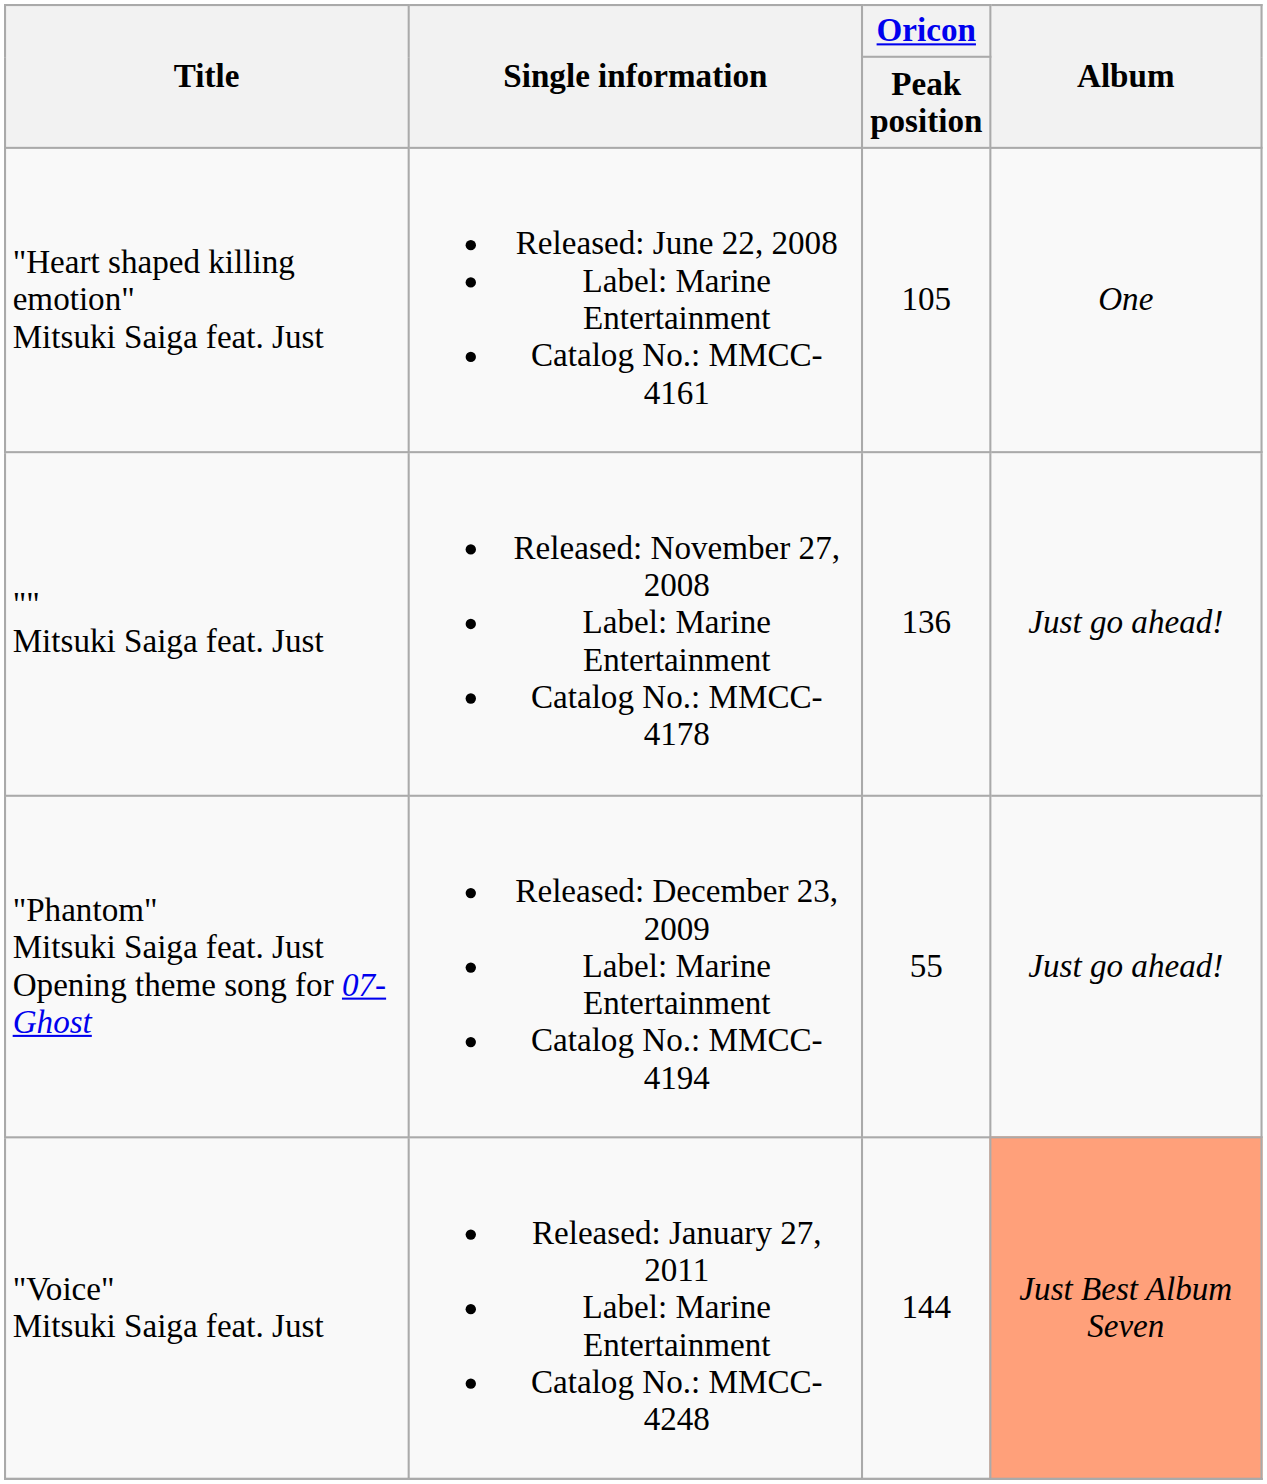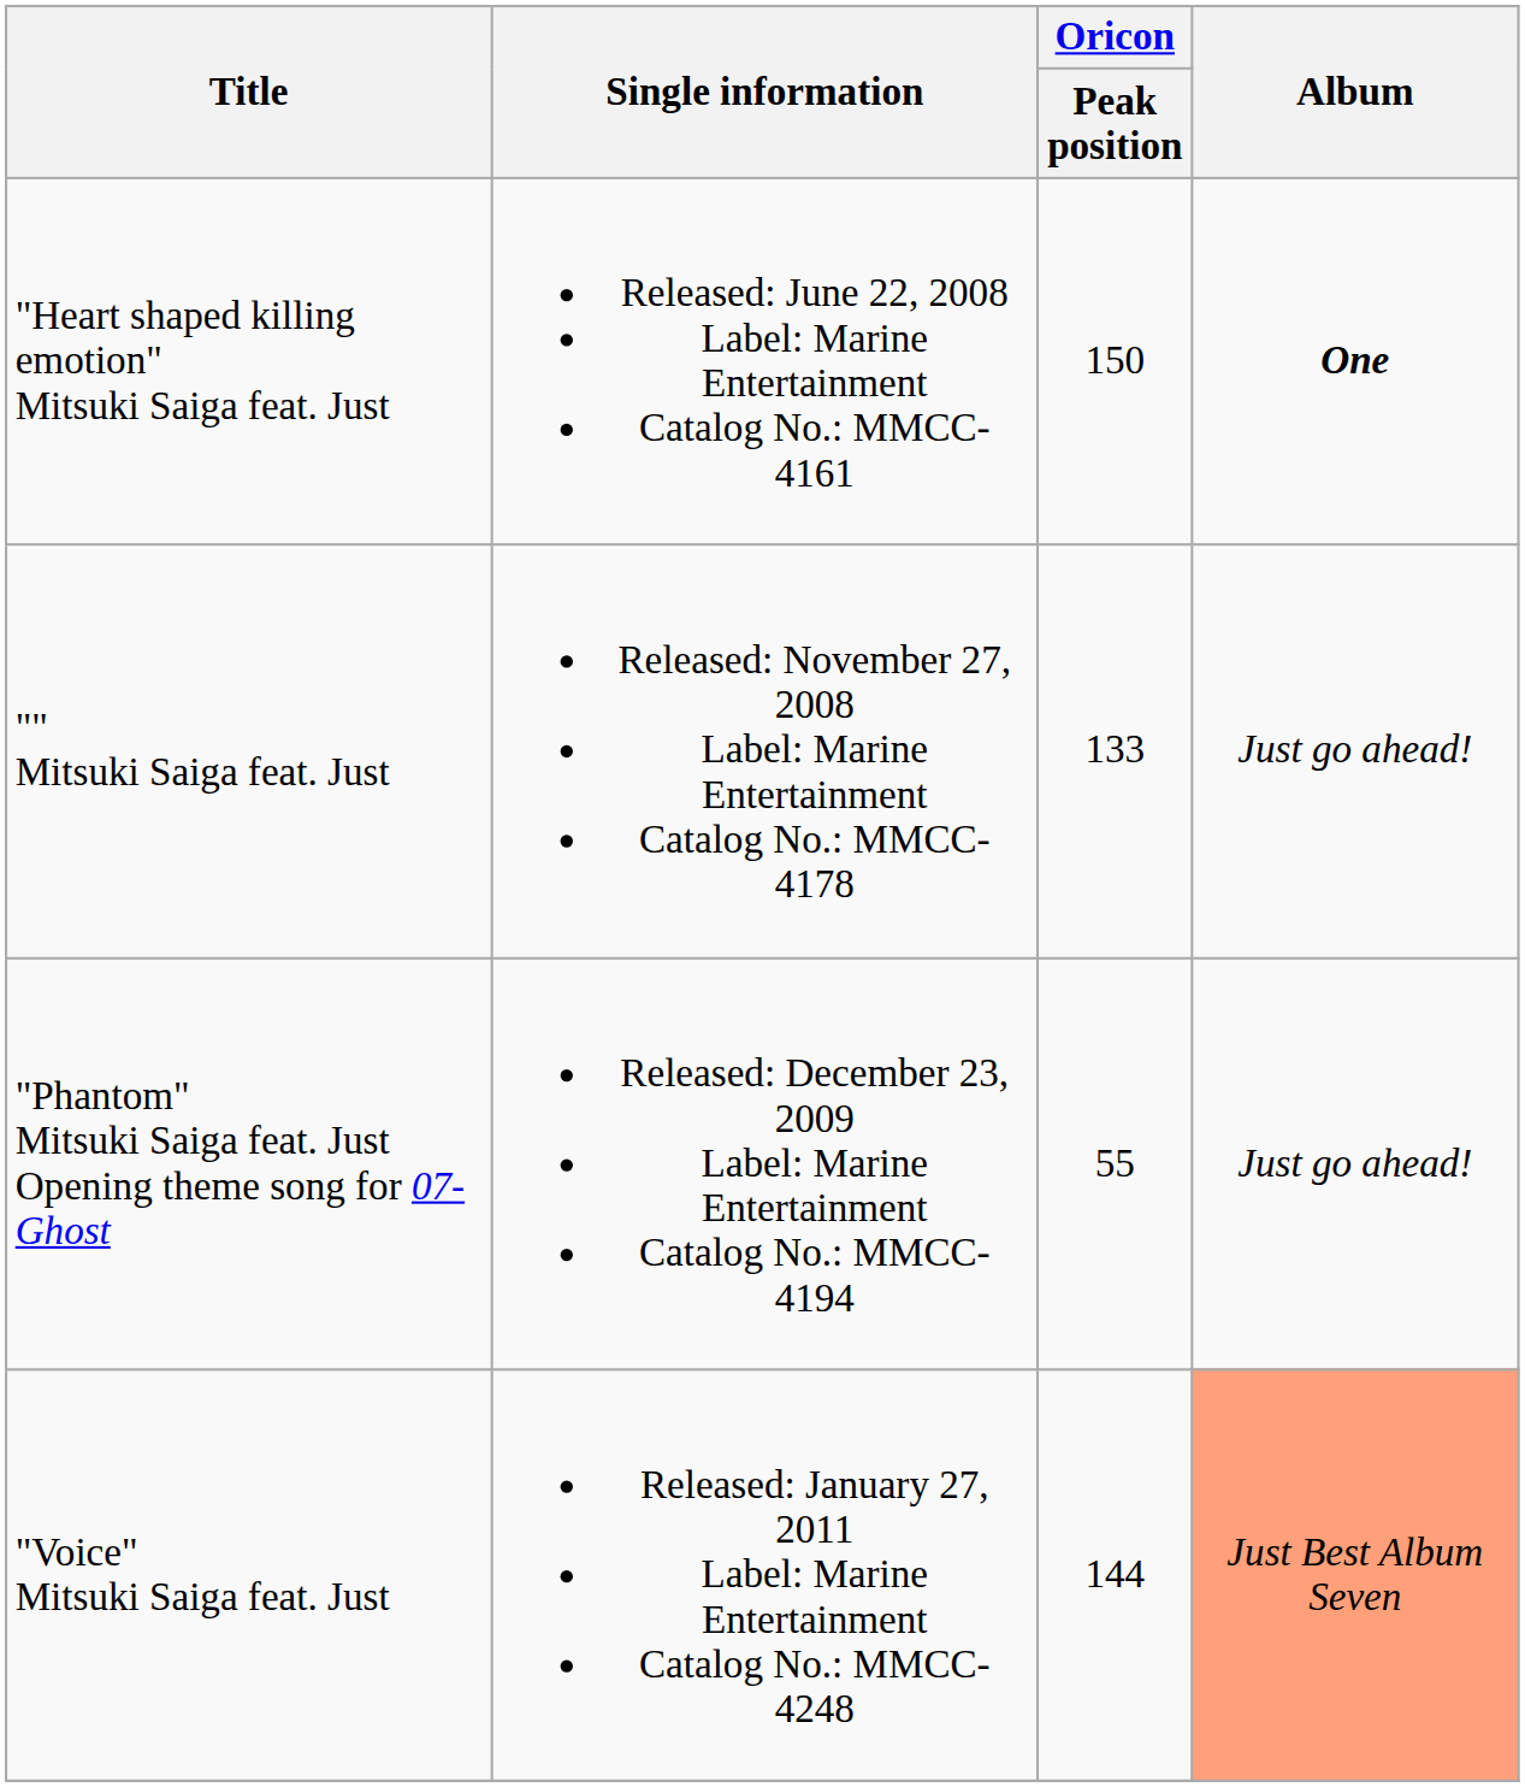"Heart shaped killing emotion" Mitsuki Saiga feat. Just | Oricon / Peak position: 105 -> 150
"Heart shaped killing emotion" Mitsuki Saiga feat. Just | Album: normal -> bold
"" Mitsuki Saiga feat. Just | Oricon / Peak position: 136 -> 133
